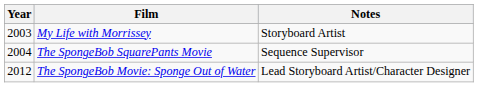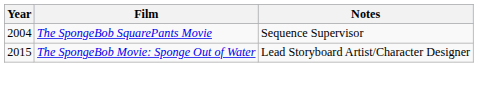- row: 2003 | My Life with Morrissey | Storyboard Artist
The SpongeBob Movie: Sponge Out of Water | Year: 2012 -> 2015
